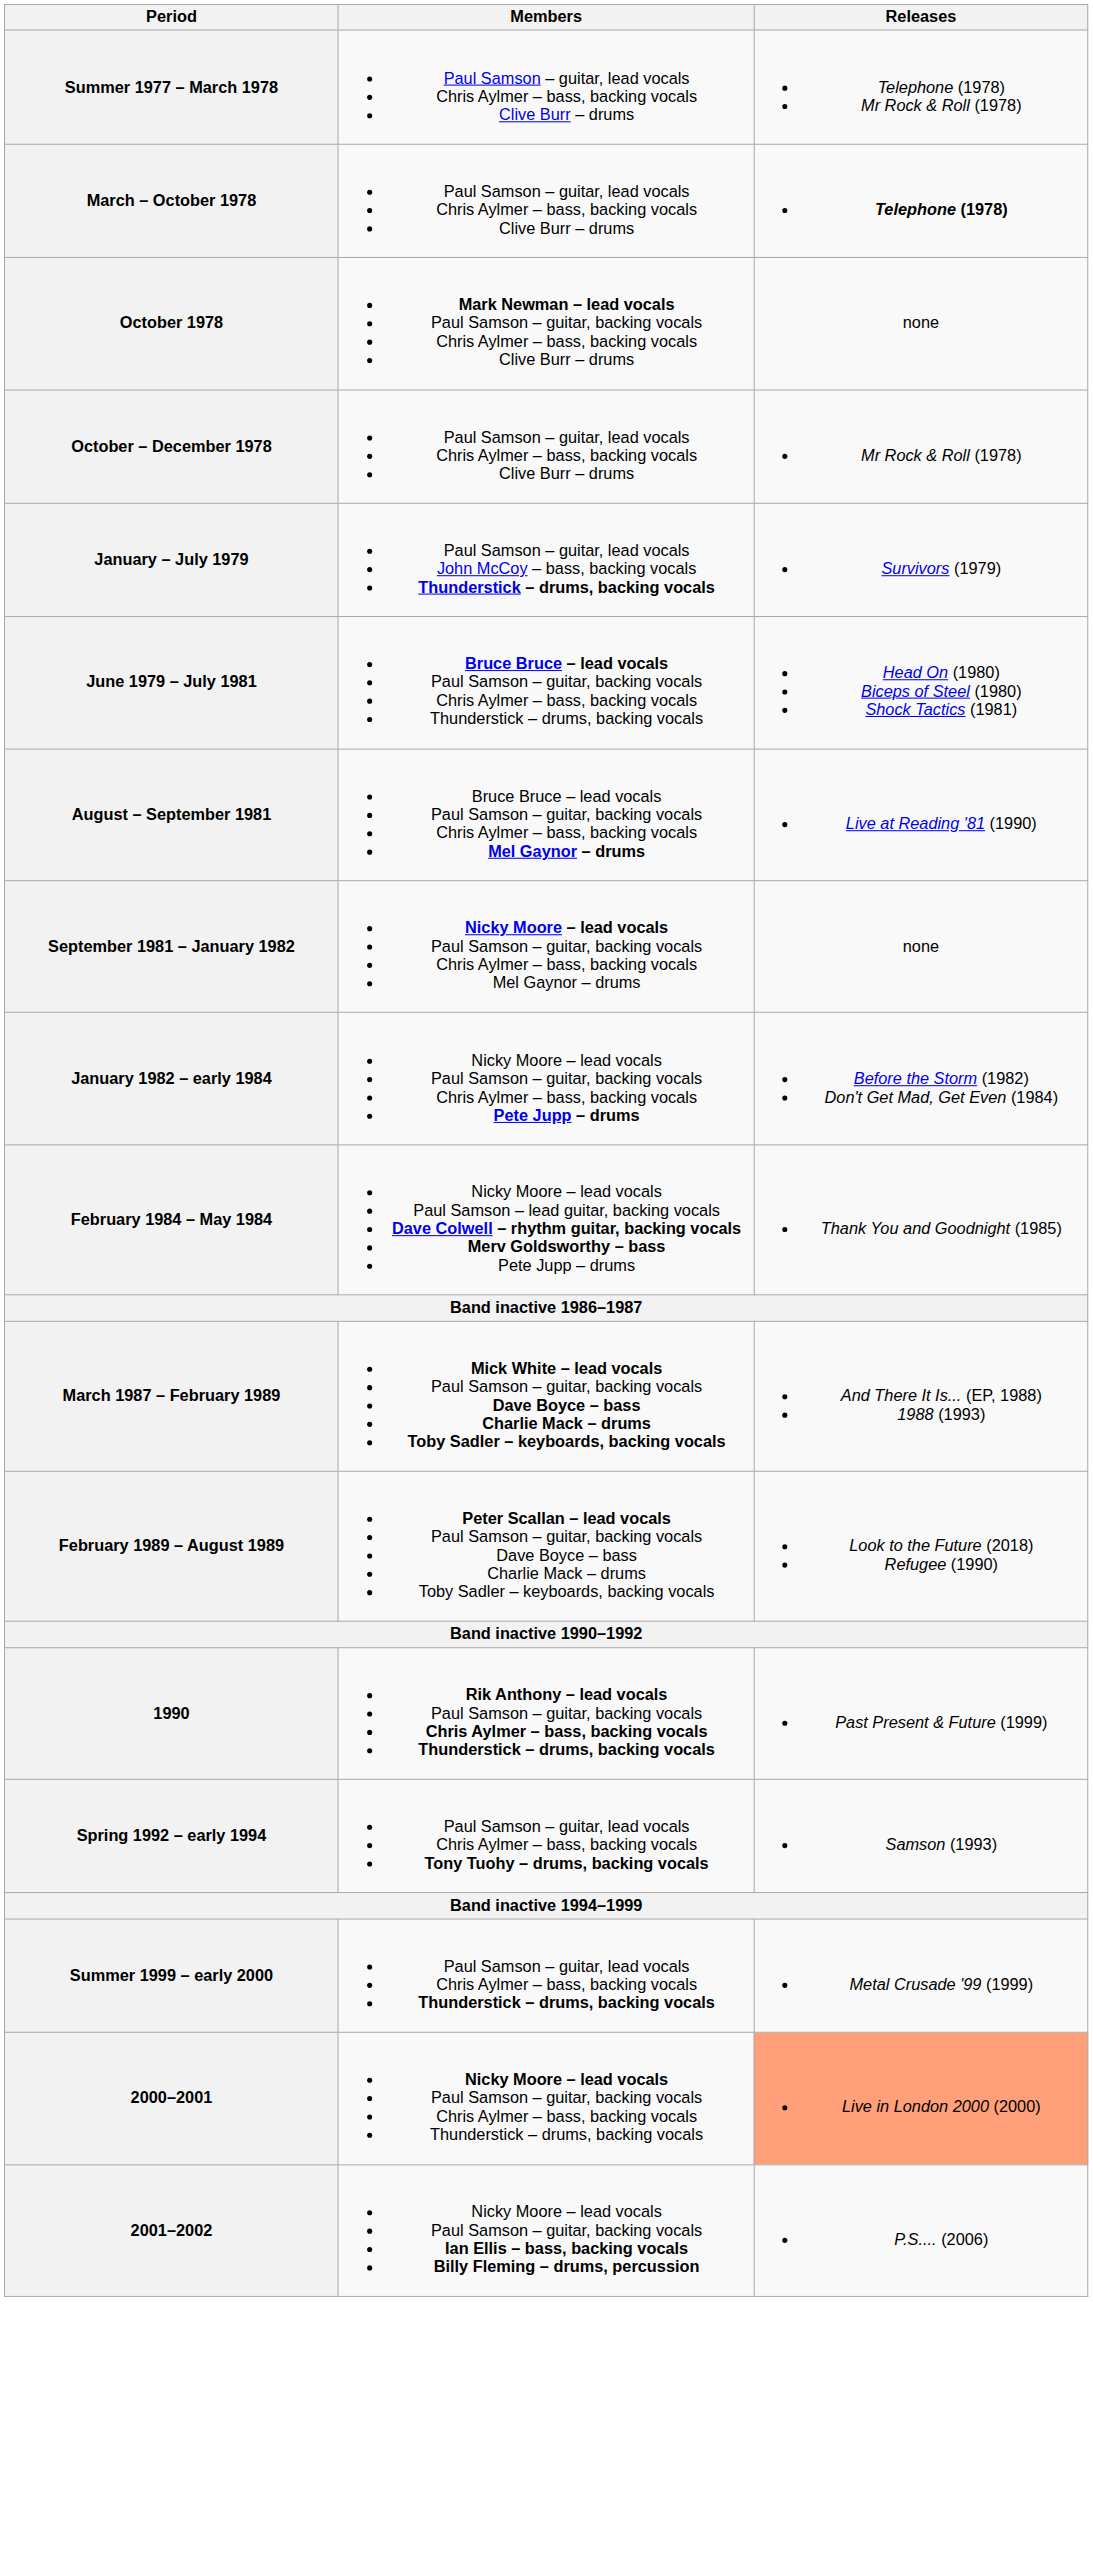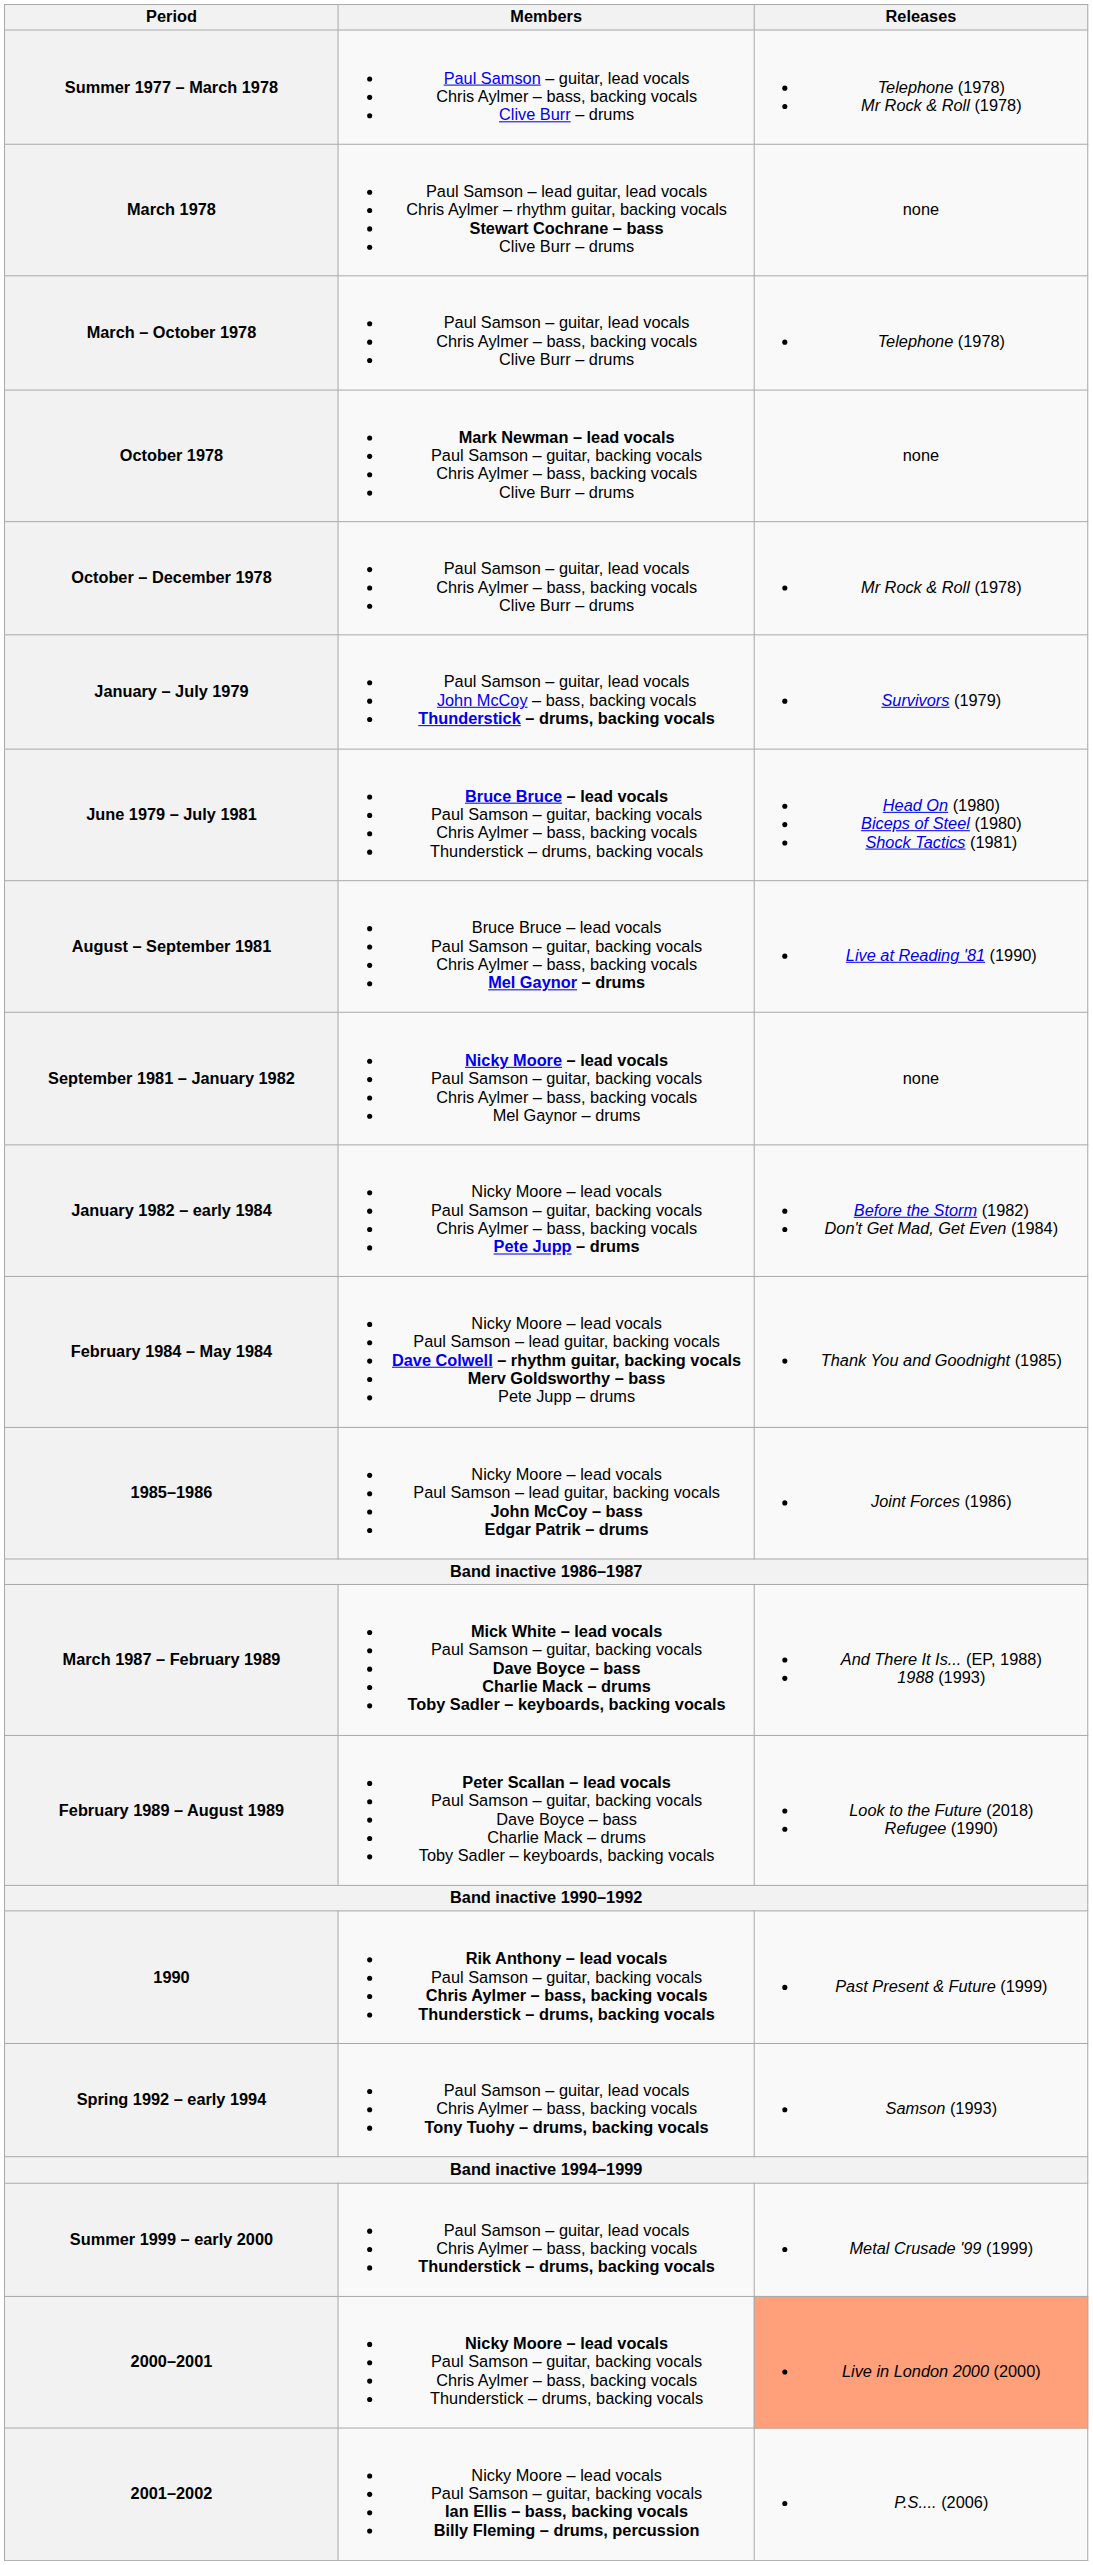+ row: March 1978 | Paul Samson – lead guitar, lead vocals Chris Aylmer – rhythm guitar, backing vocals Stewart Cochrane – bass Clive Burr – drums | none
March – October 1978 | Releases: bold -> normal
+ row: 1985–1986 | Nicky Moore – lead vocals Paul Samson – lead guitar, backing vocals John McCoy – bass Edgar Patrik – drums | Joint Forces (1986)
